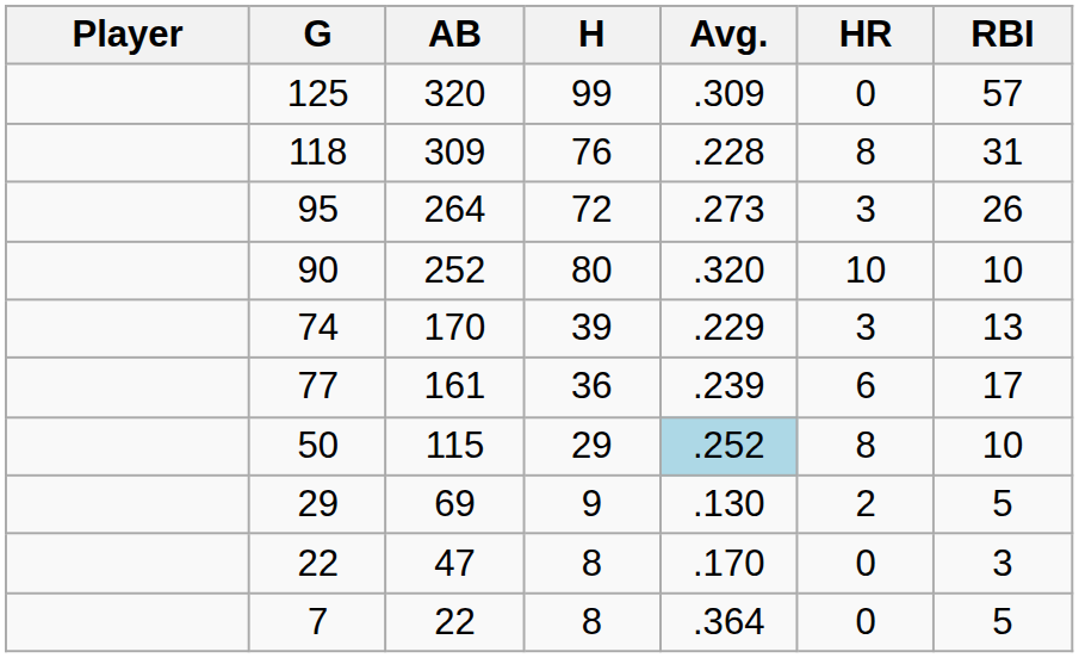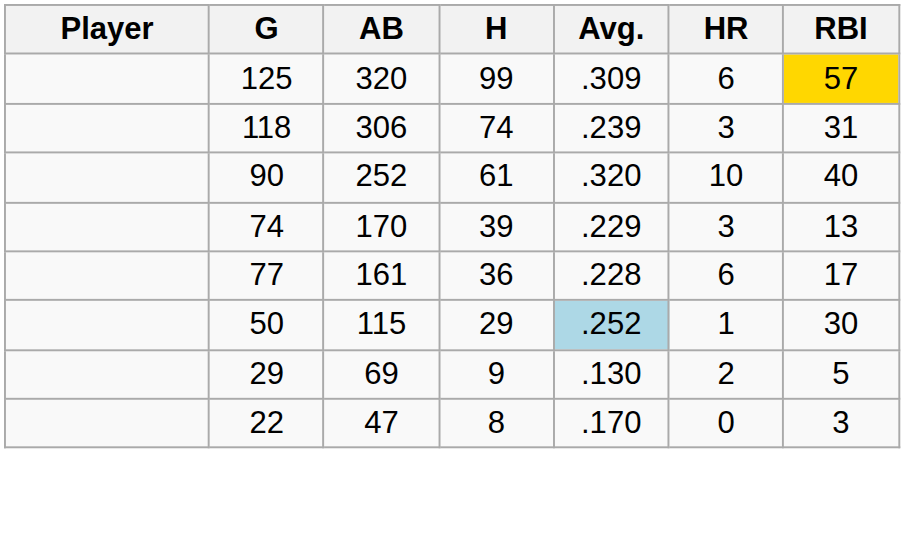125 | HR: 0 -> 6
125 | RBI: no background -> gold background
118 | AB: 309 -> 306
118 | H: 76 -> 74
118 | Avg.: .228 -> .239
118 | HR: 8 -> 3
- row: 95 | 264 | 72 | .273 | 3 | 26
90 | H: 80 -> 61
90 | RBI: 10 -> 40
77 | Avg.: .239 -> .228
50 | HR: 8 -> 1
50 | RBI: 10 -> 30
- row: 7 | 22 | 8 | .364 | 0 | 5
